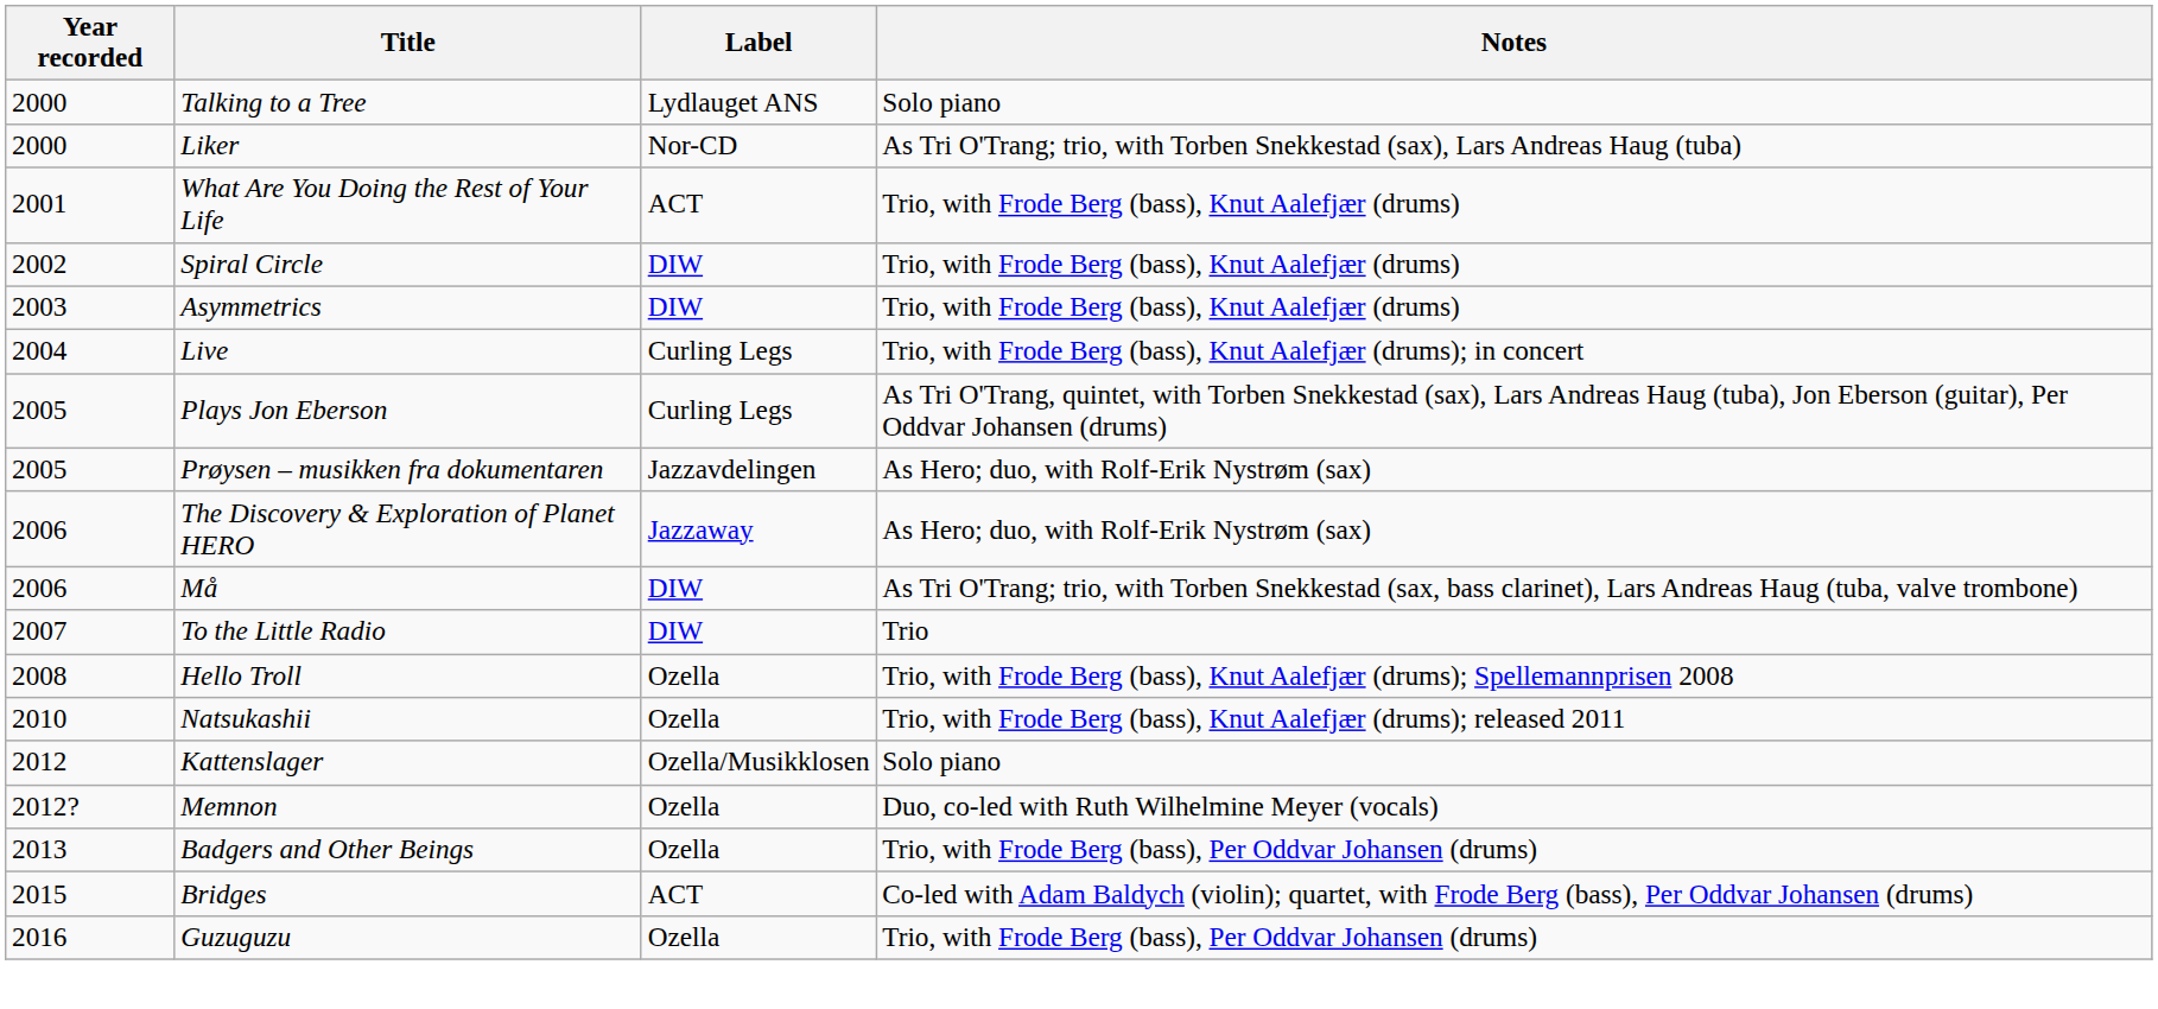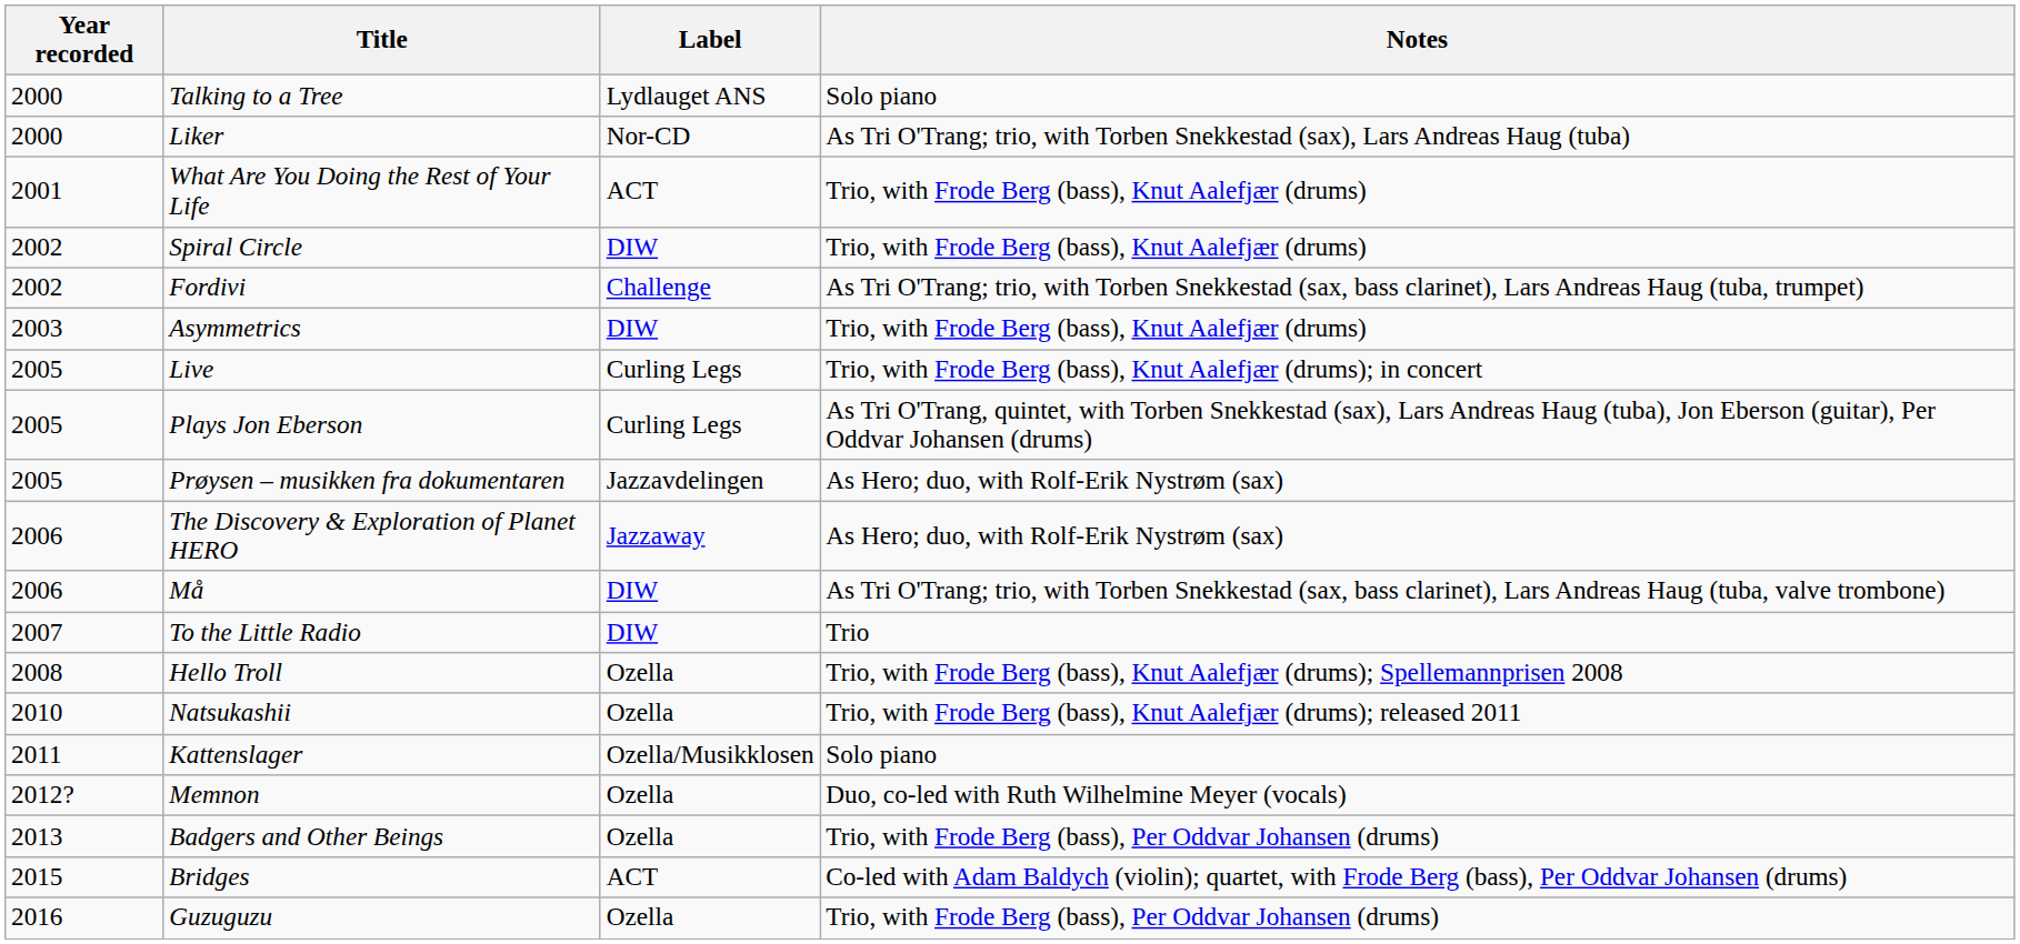+ row: 2002 | Fordivi | Challenge | As Tri O'Trang; trio, with Torben Snekkestad (sax, bass clarinet), Lars Andreas Haug (tuba, trumpet)
Live | Year recorded: 2004 -> 2005
Kattenslager | Year recorded: 2012 -> 2011
